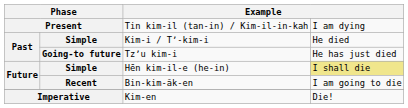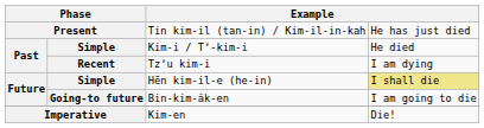Tin kim-il (tan-in) / Kim-il-in-kah | column 4: I am dying -> He has just died
Tzʼu kim-i | column 2: Going-to future -> Recent
Tzʼu kim-i | column 4: He has just died -> I am dying
Bin-kim-ăk-en | column 2: Recent -> Going-to future
